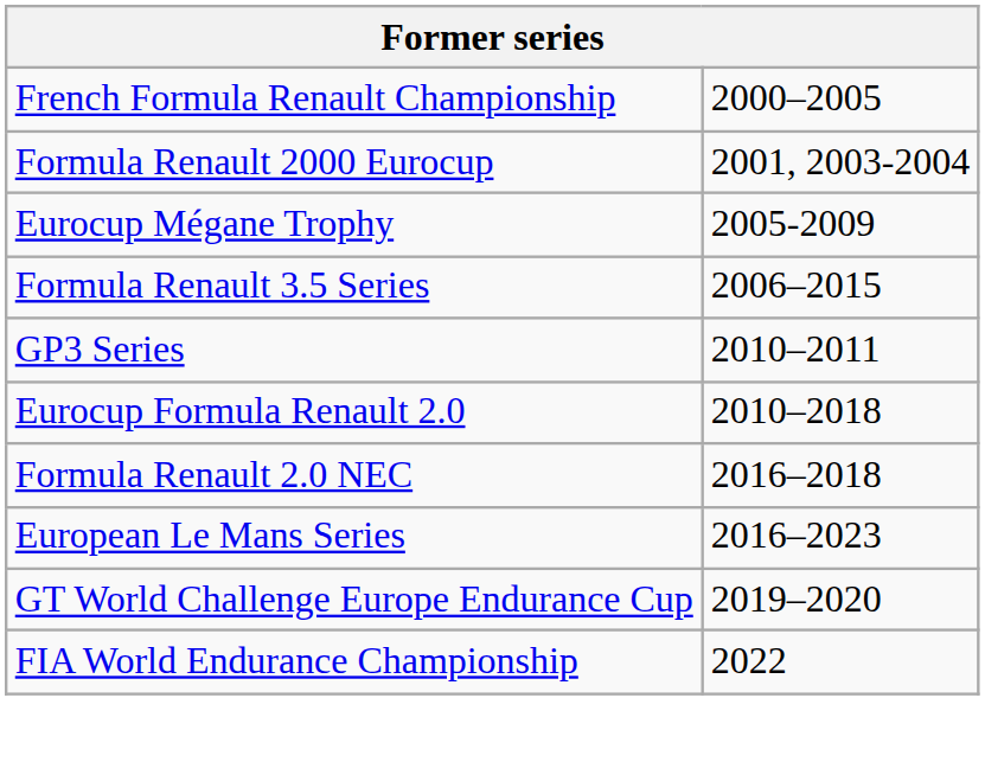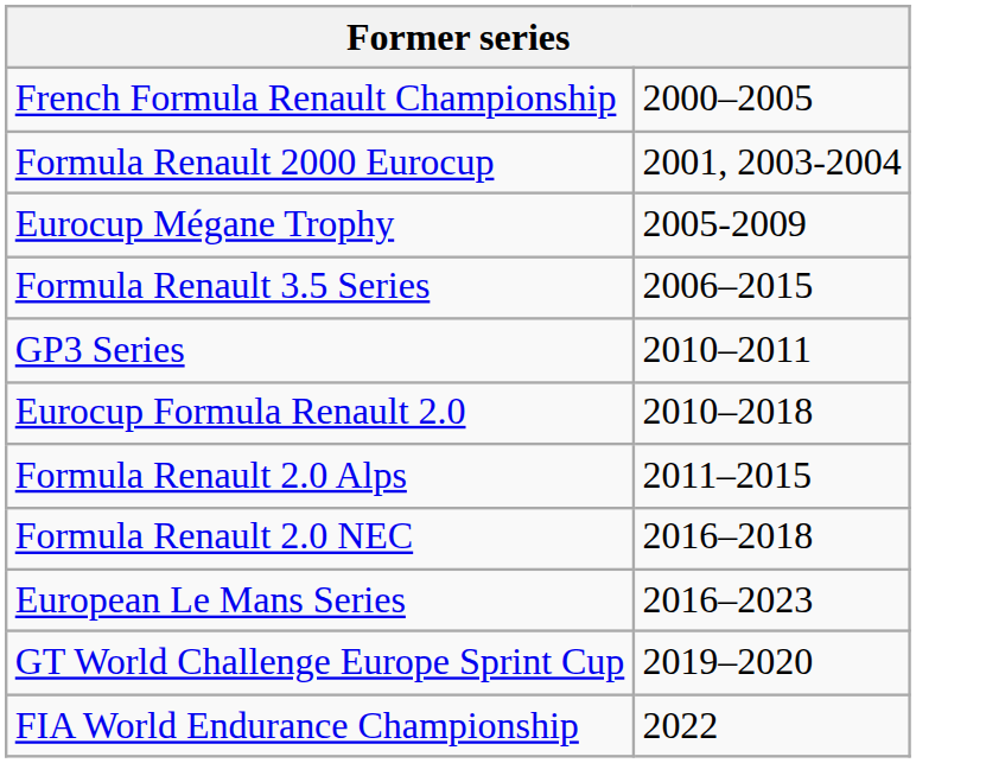+ row: Formula Renault 2.0 Alps | 2011–2015
- row: GT World Challenge Europe Endurance Cup | 2019–2020
+ row: GT World Challenge Europe Sprint Cup | 2019–2020
